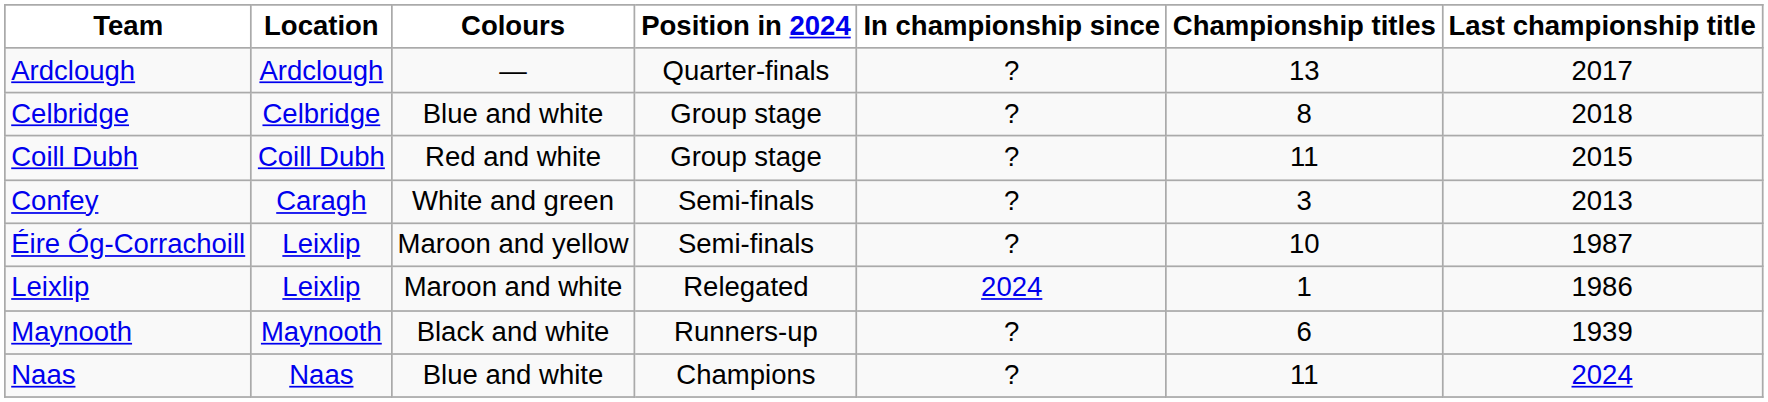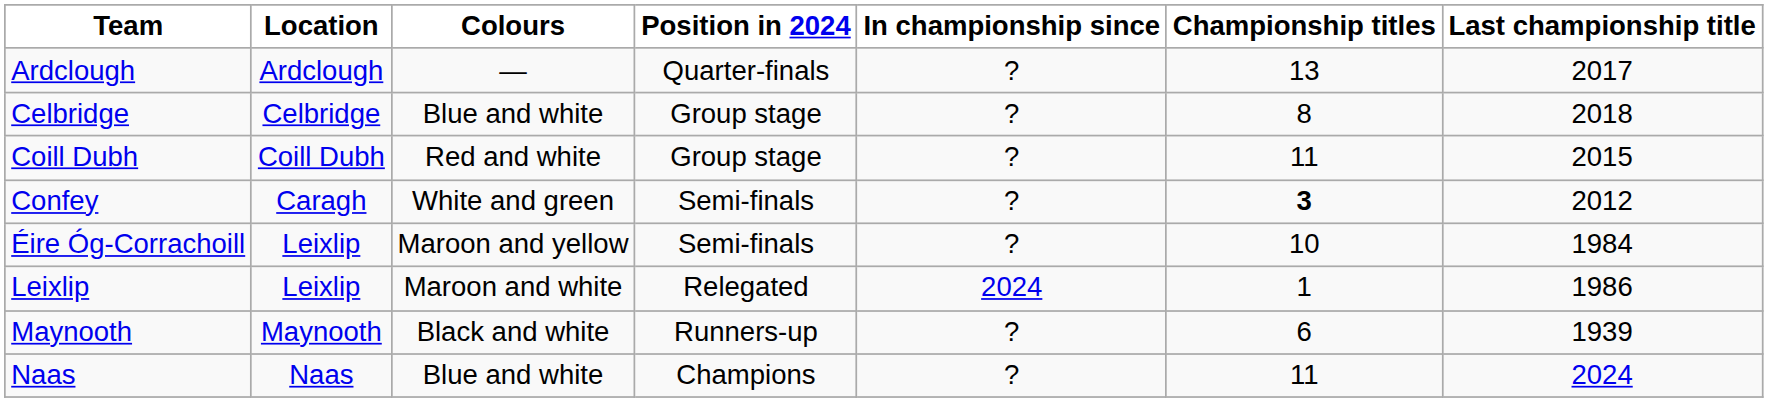Confey | Championship titles: normal -> bold
Confey | Last championship title: 2013 -> 2012
Éire Óg-Corrachoill | Last championship title: 1987 -> 1984
